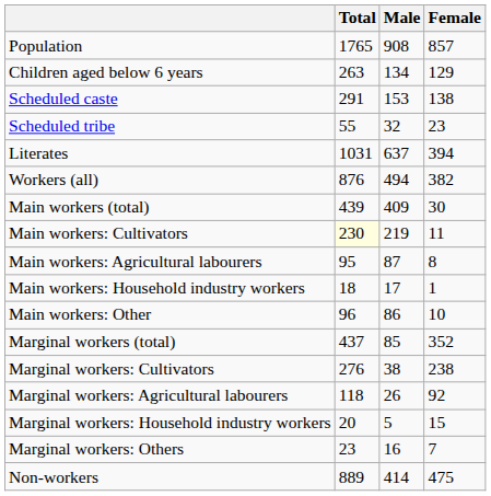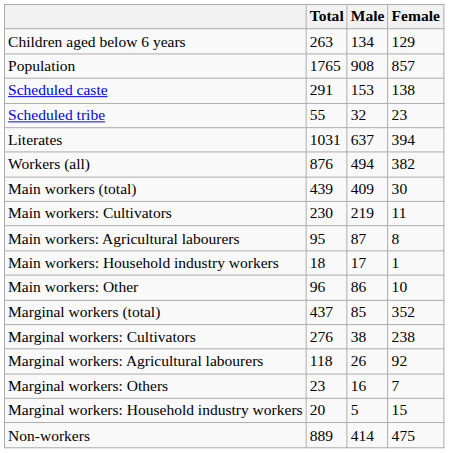rows swapped: Population <-> Children aged below 6 years
Main workers: Cultivators | Total: lightyellow background -> no background
rows swapped: Marginal workers: Household industry workers <-> Marginal workers: Others
